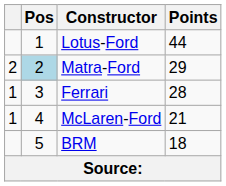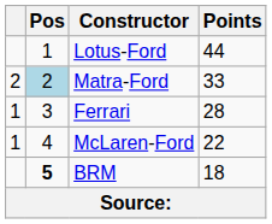Matra-Ford | Points: 29 -> 33
McLaren-Ford | Points: 21 -> 22
BRM | Pos: normal -> bold
